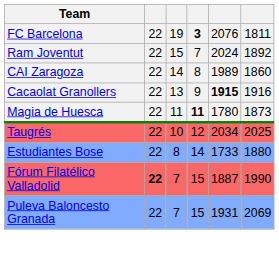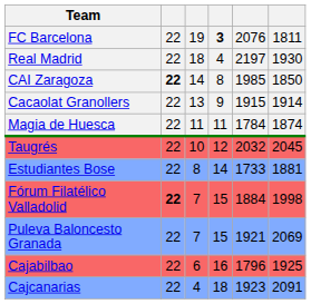+ row: Real Madrid | 22 | 18 | 4 | 2197 | 1930
- row: Ram Joventut | 22 | 15 | 7 | 2024 | 1892
CAI Zaragoza | column 2: normal -> bold
CAI Zaragoza | column 5: 1989 -> 1985
CAI Zaragoza | column 6: 1860 -> 1850
Cacaolat Granollers | column 5: bold -> normal
Cacaolat Granollers | column 6: 1916 -> 1914
Magia de Huesca | column 4: bold -> normal
Magia de Huesca | column 5: 1780 -> 1784
Magia de Huesca | column 6: 1873 -> 1874
Taugrés | column 5: 2034 -> 2032
Taugrés | column 6: 2025 -> 2045
Estudiantes Bose | column 6: 1880 -> 1881
Fórum Filatélico Valladolid | column 5: 1887 -> 1884
Fórum Filatélico Valladolid | column 6: 1990 -> 1998
Puleva Baloncesto Granada | column 5: 1931 -> 1921
+ row: Cajabilbao | 22 | 6 | 16 | 1796 | 1925
+ row: Cajcanarias | 22 | 4 | 18 | 1923 | 2091
